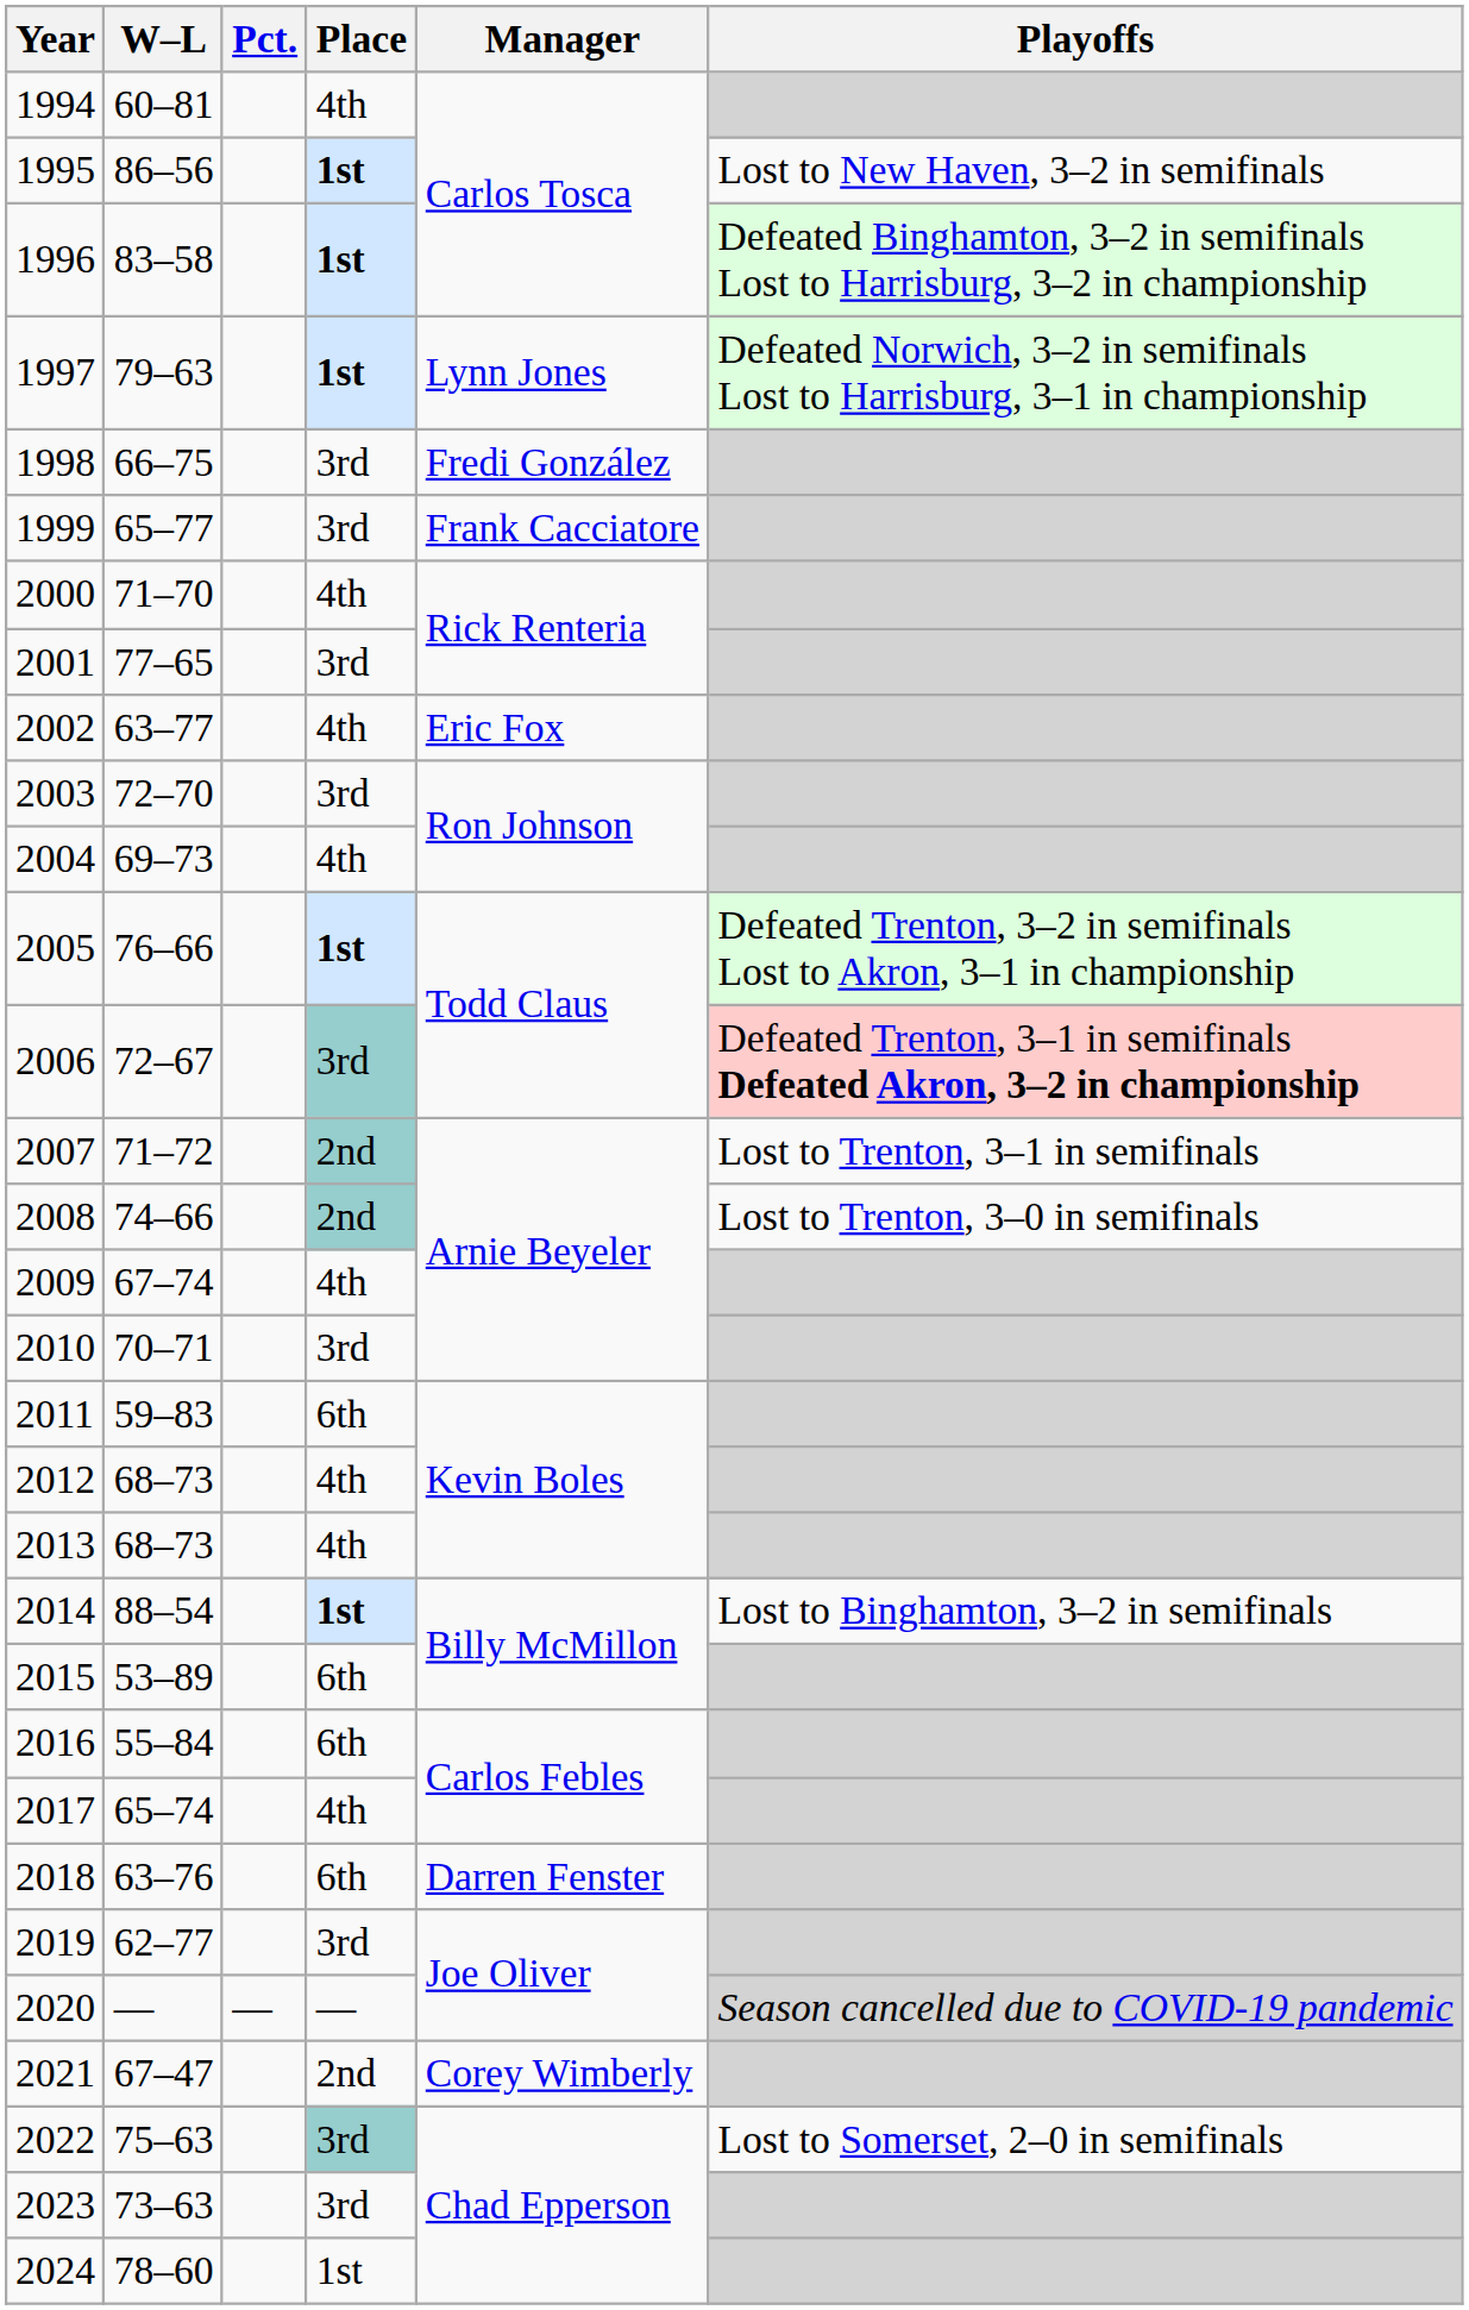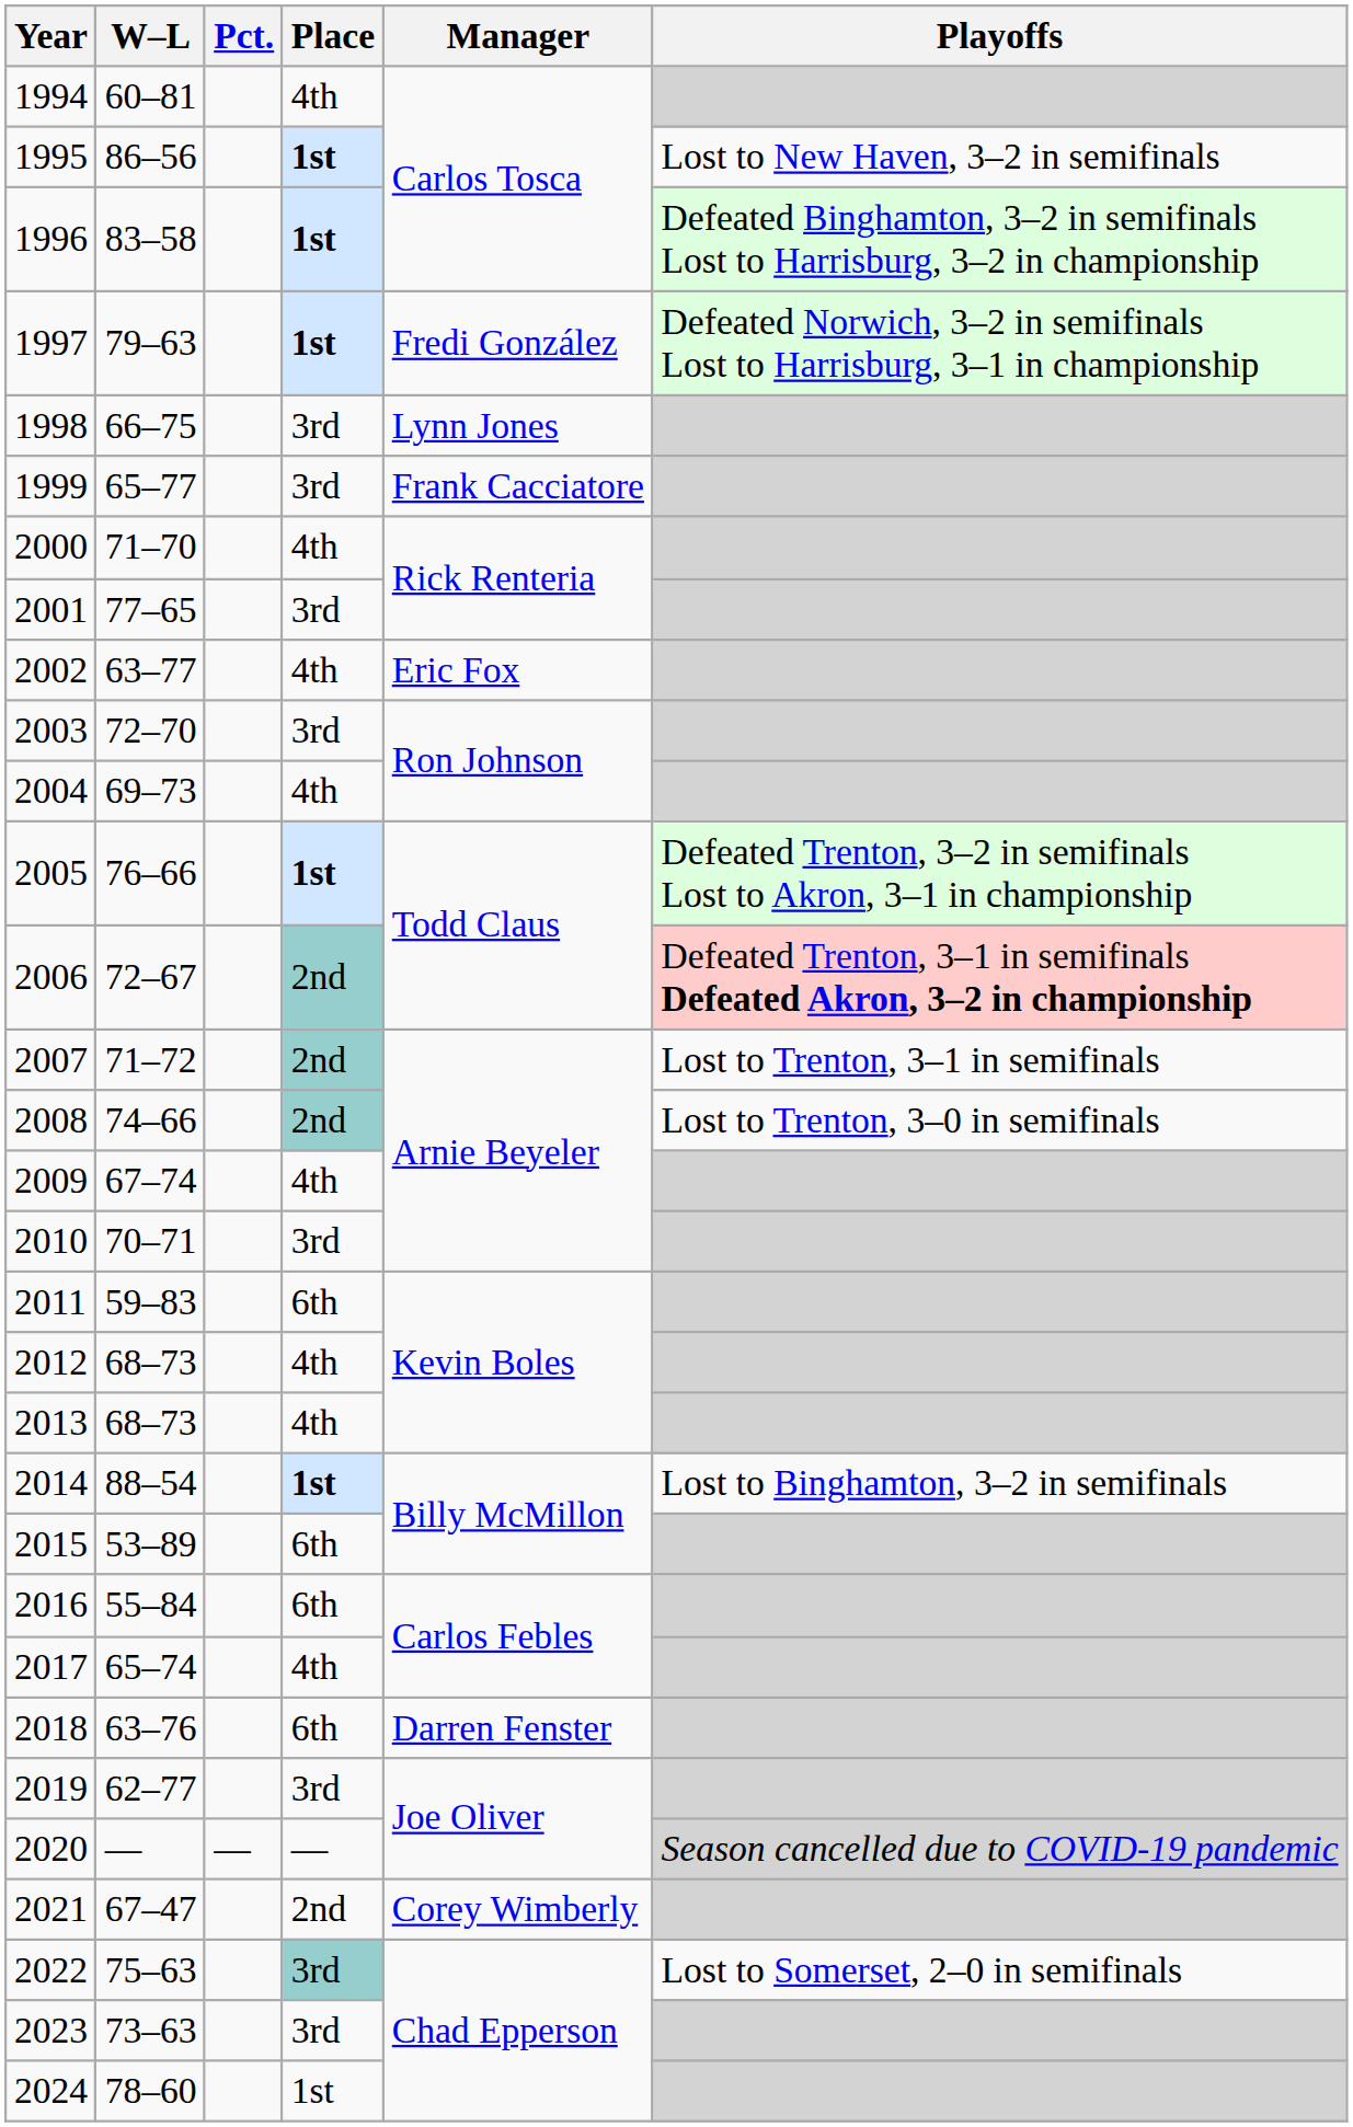1997 | Manager: Lynn Jones -> Fredi González
1998 | Manager: Fredi González -> Lynn Jones
2006 | Place: 3rd -> 2nd
